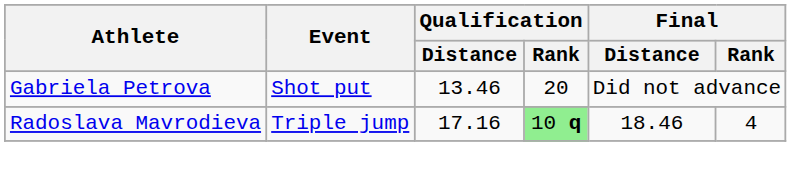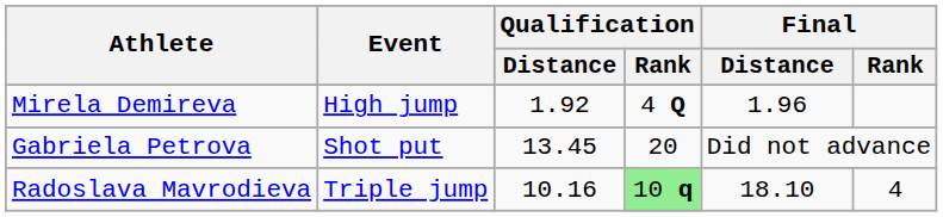+ row: Mirela Demireva | High jump | 1.92 | 4 Q | 1.96
Gabriela Petrova | Qualification / Distance: 13.46 -> 13.45
Radoslava Mavrodieva | Qualification / Distance: 17.16 -> 10.16
Radoslava Mavrodieva | Final / Distance: 18.46 -> 18.10
